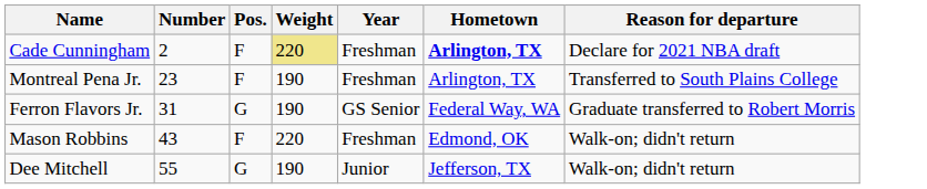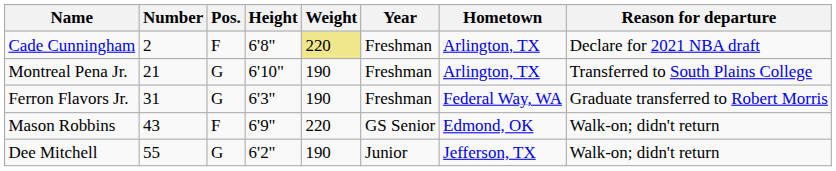+ column: Height | 6'8" | 6'10" | 6'3" | 6'9" | 6'2"
Cade Cunningham | Hometown: bold -> normal
Montreal Pena Jr. | Number: 23 -> 21
Montreal Pena Jr. | Pos.: F -> G
Ferron Flavors Jr. | Year: GS Senior -> Freshman
Mason Robbins | Year: Freshman -> GS Senior
